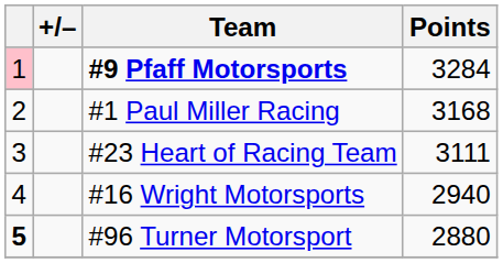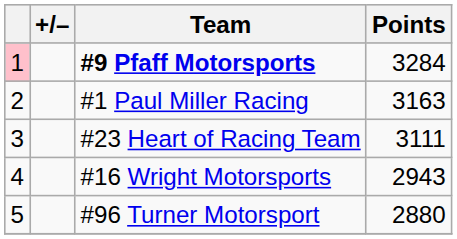#1 Paul Miller Racing | Points: 3168 -> 3163
#16 Wright Motorsports | Points: 2940 -> 2943
#96 Turner Motorsport | column 1: bold -> normal
